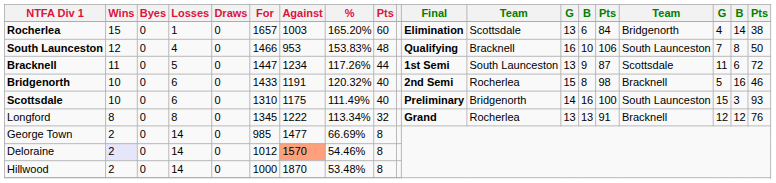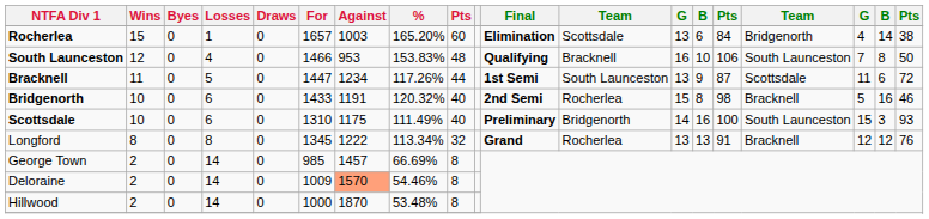George Town | Against: 1477 -> 1457
Deloraine | Wins: lavender background -> no background
Deloraine | For: 1012 -> 1009
